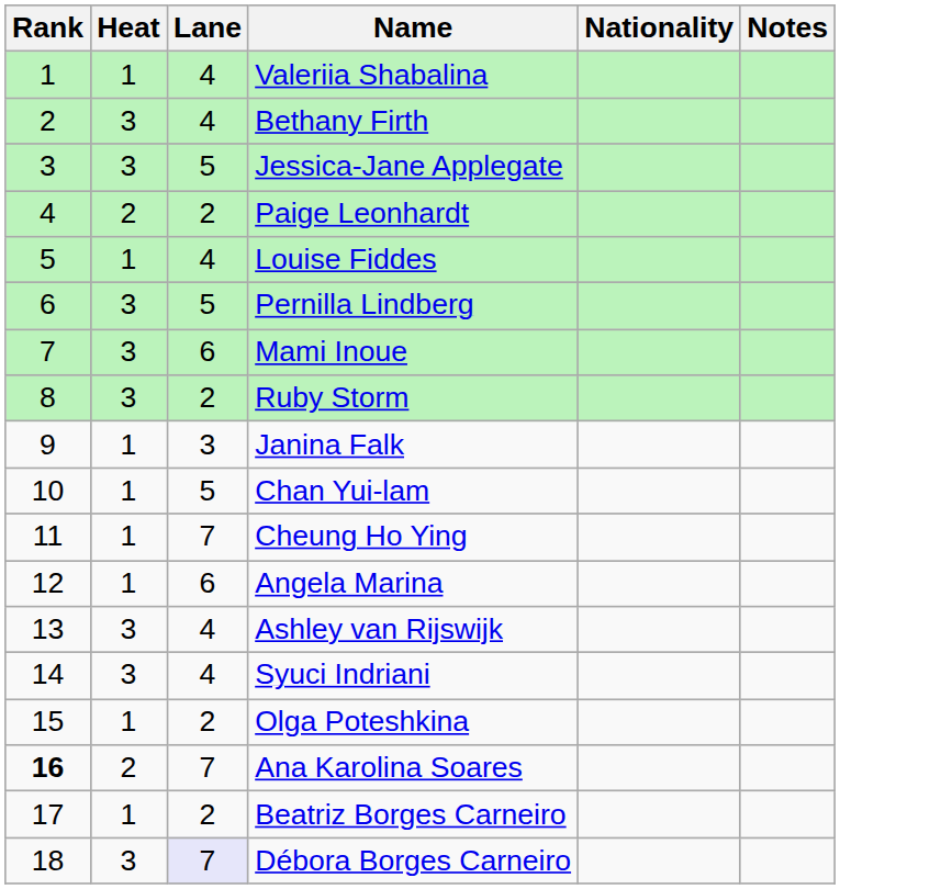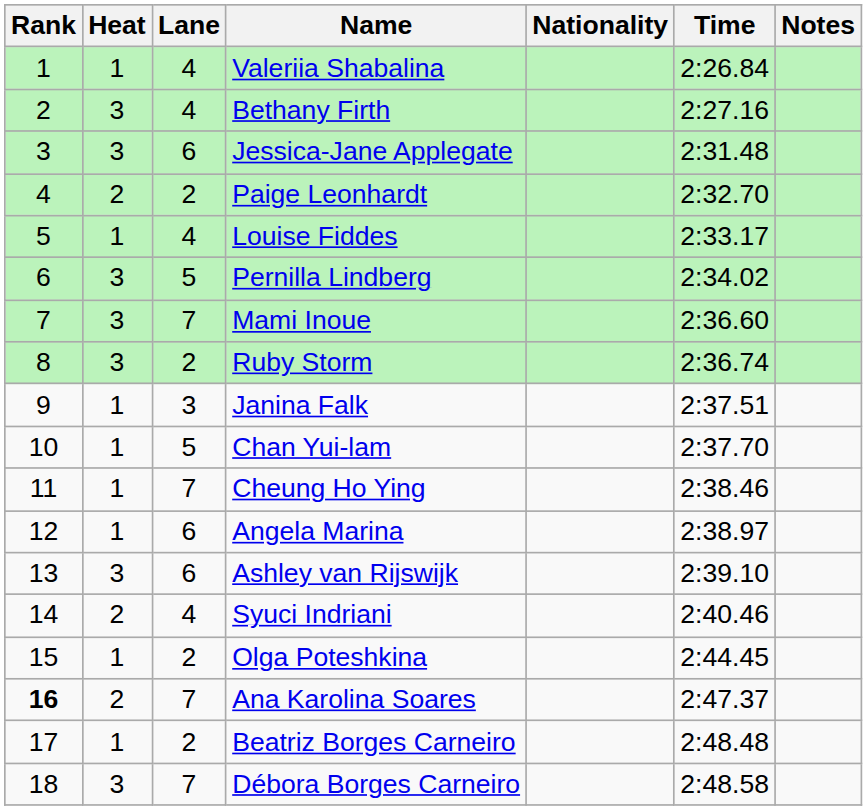+ column: Time | 2:26.84 | 2:27.16 | 2:31.48 | 2:32.70 | 2:33.17 | 2:34.02 | 2:36.60 | 2:36.74 | 2:37.51 | 2:37.70 | 2:38.46 | 2:38.97 | 2:39.10 | 2:40.46 | 2:44.45 | 2:47.37 | 2:48.48 | 2:48.58
Jessica-Jane Applegate | Lane: 5 -> 6
Mami Inoue | Lane: 6 -> 7
Ashley van Rijswijk | Lane: 4 -> 6
Syuci Indriani | Heat: 3 -> 2
Débora Borges Carneiro | Lane: lavender background -> no background
